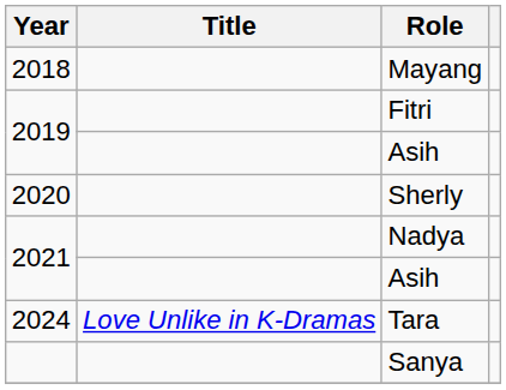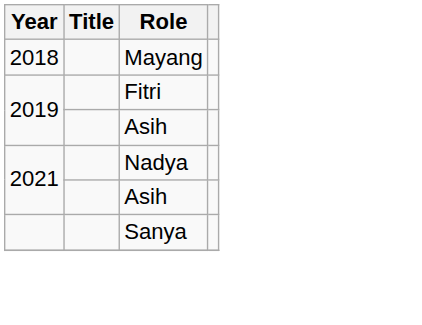- row: 2020 | Sherly
- row: 2024 | Love Unlike in K-Dramas | Tara
